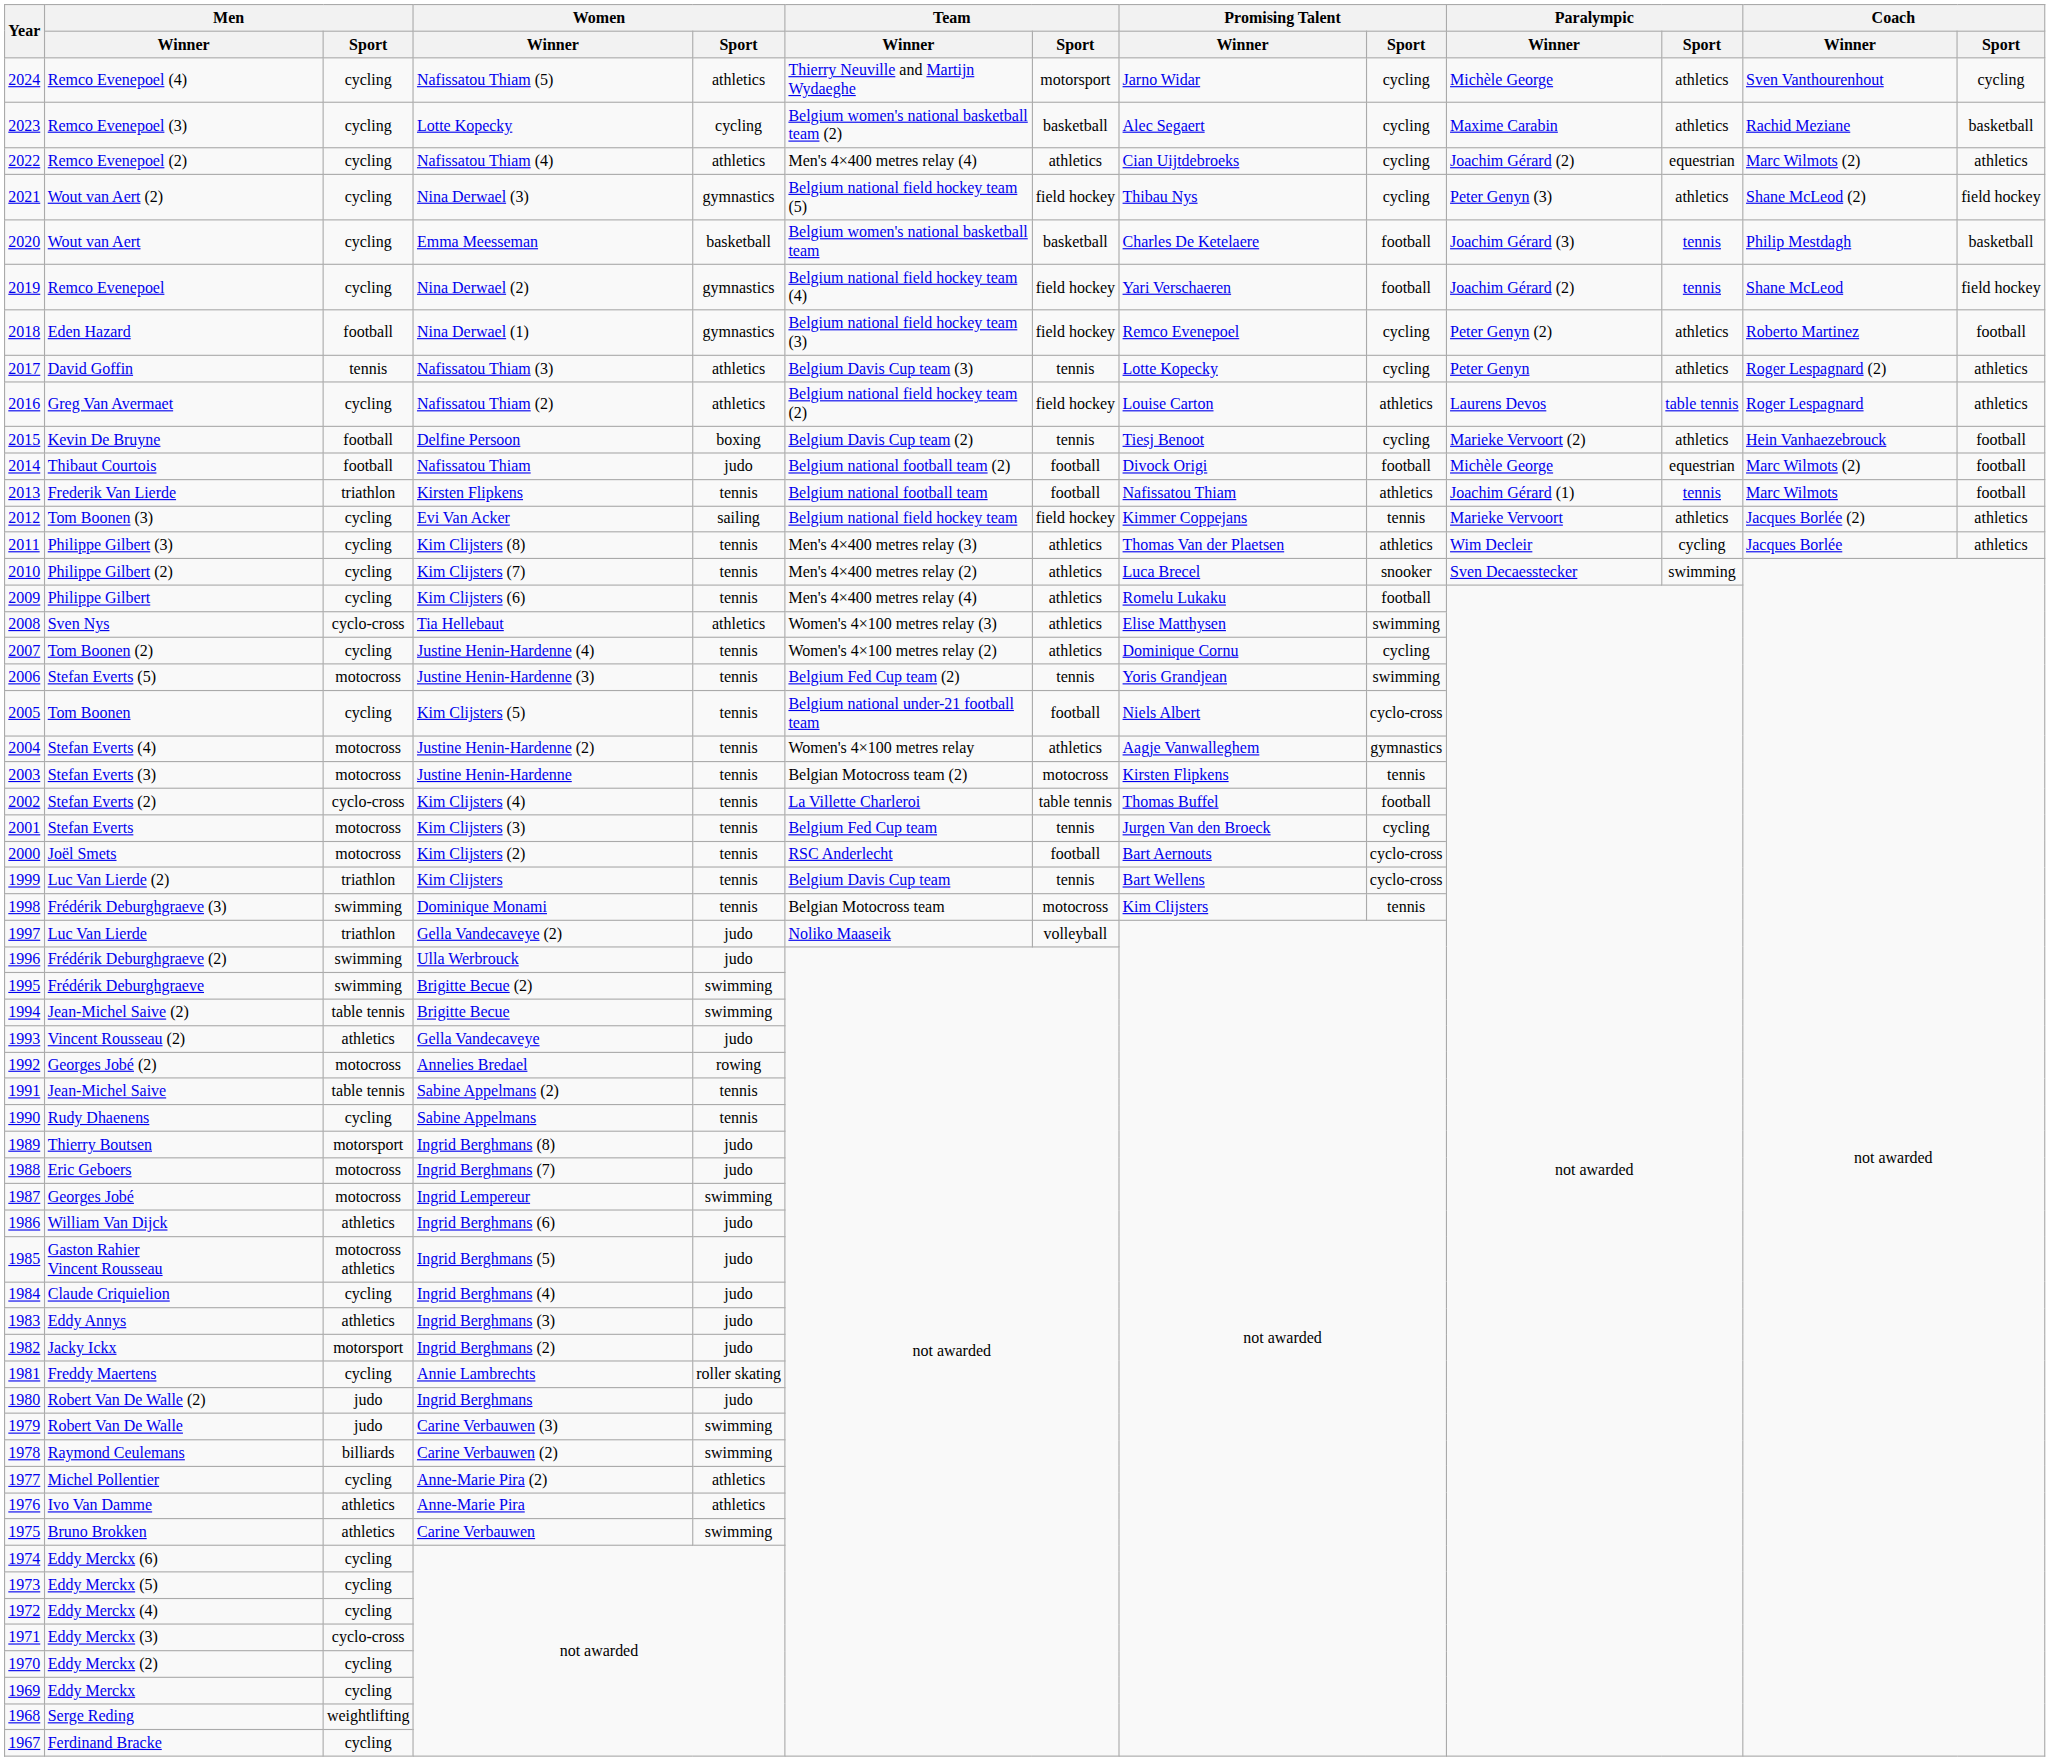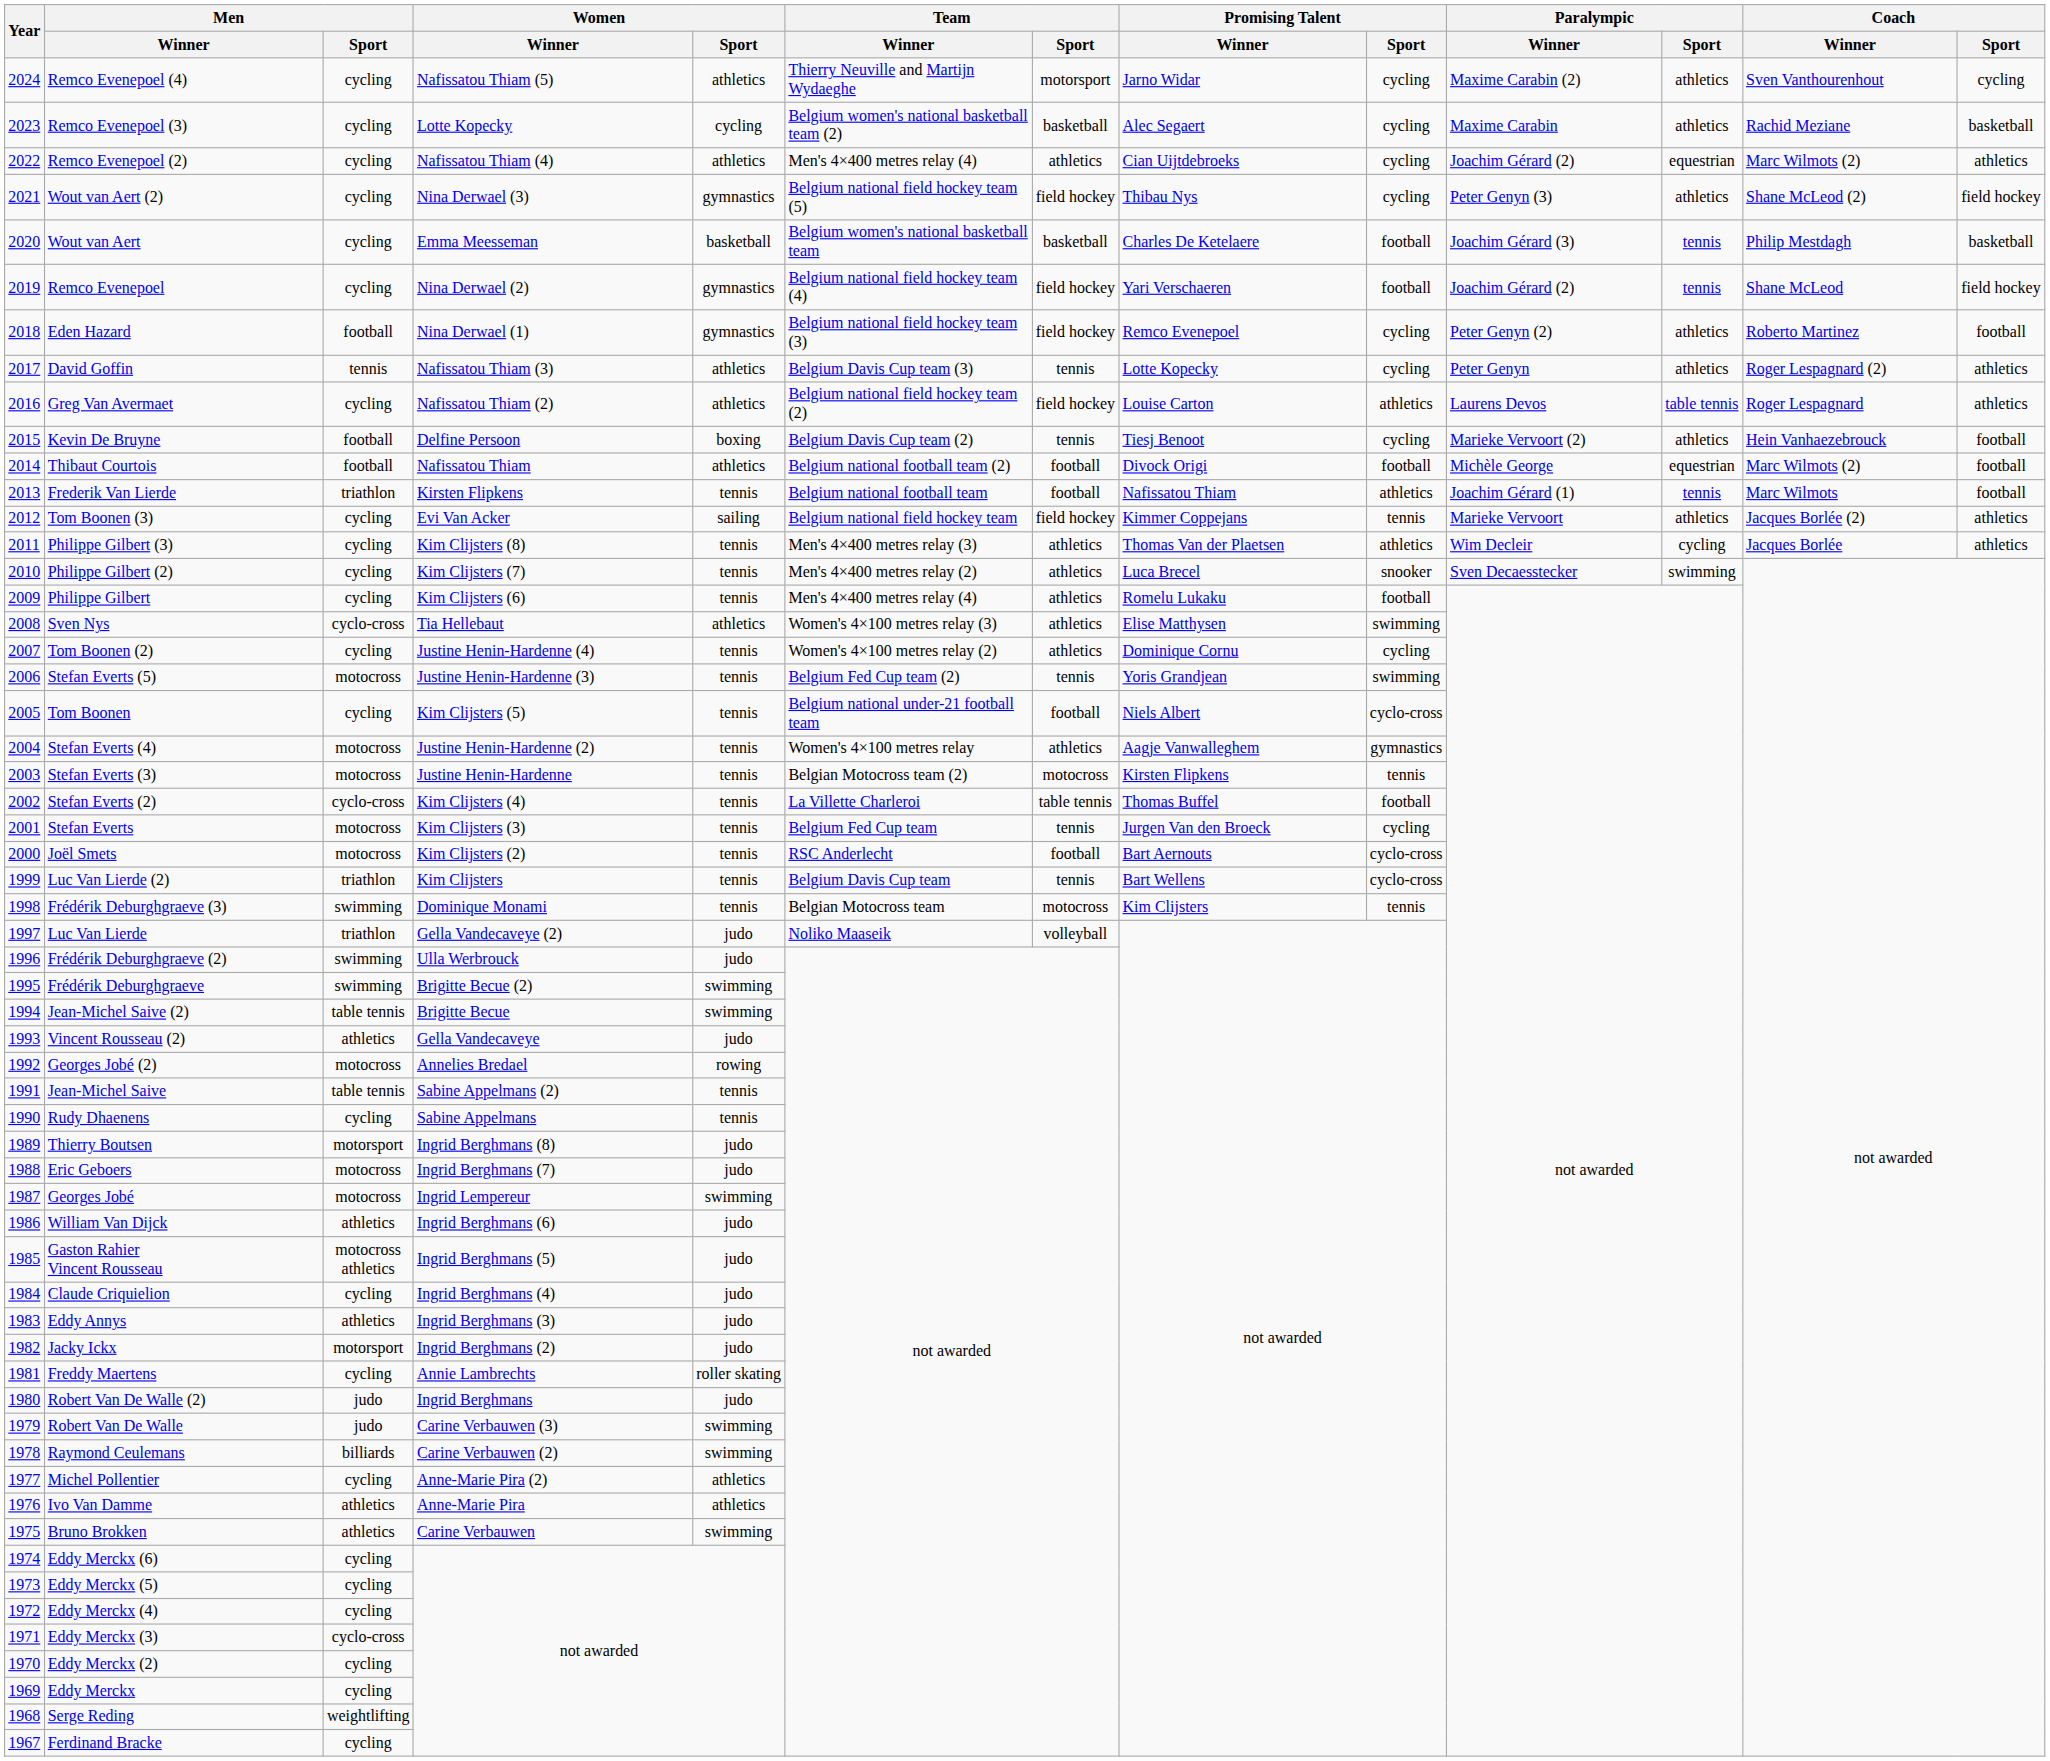Remco Evenepoel (4) | Paralympic / Winner: Michèle George -> Maxime Carabin (2)
Thibaut Courtois | Women / Sport: judo -> athletics
